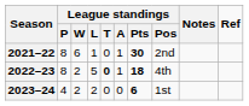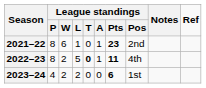2021–22 | League standings / Pts: 30 -> 23
2022–23 | League standings / Pts: 18 -> 11
